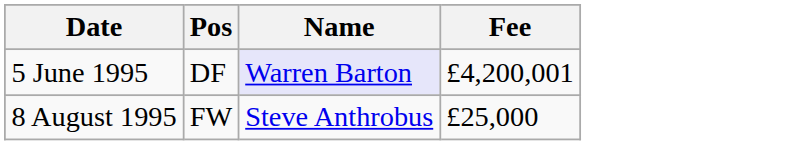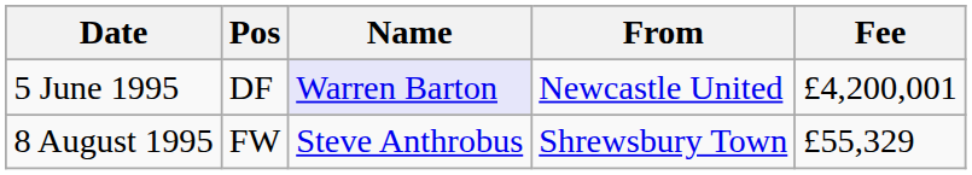+ column: From | Newcastle United | Shrewsbury Town
8 August 1995 | Fee: £25,000 -> £55,329
